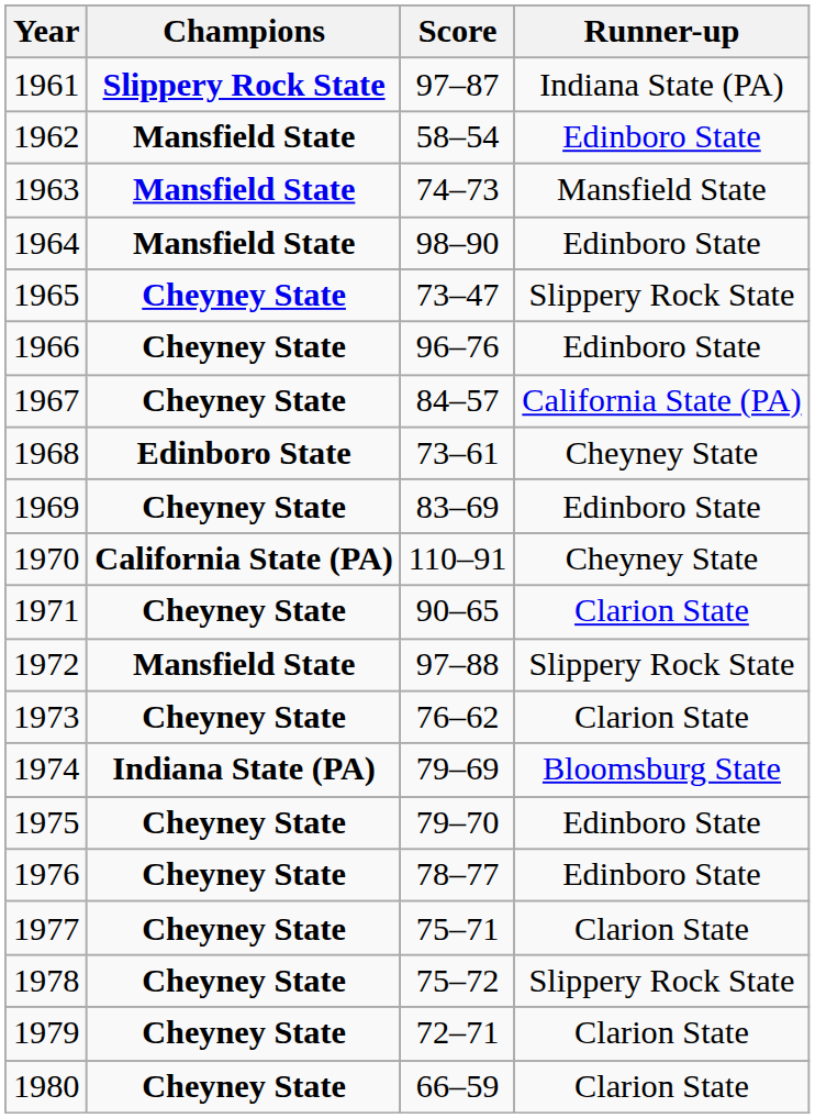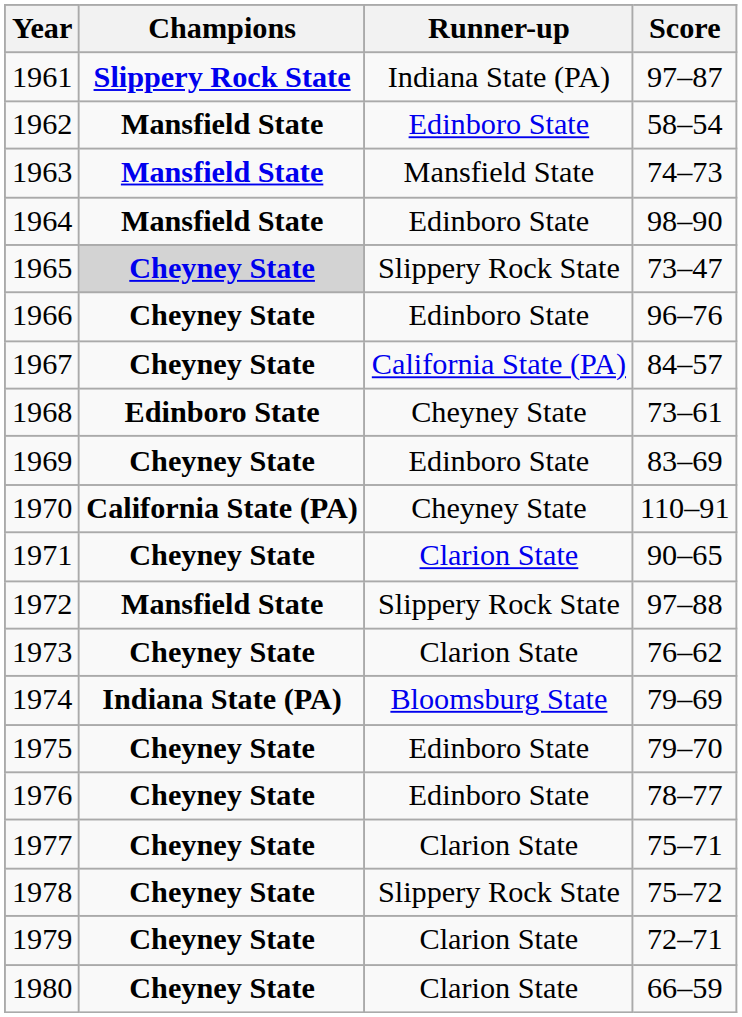columns swapped: Score <-> Runner-up
1965 | Champions: no background -> lightgrey background
